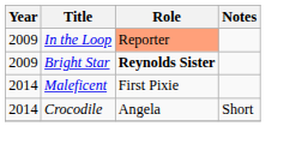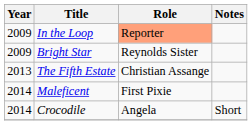Bright Star | Role: bold -> normal
+ row: 2013 | The Fifth Estate | Christian Assange
